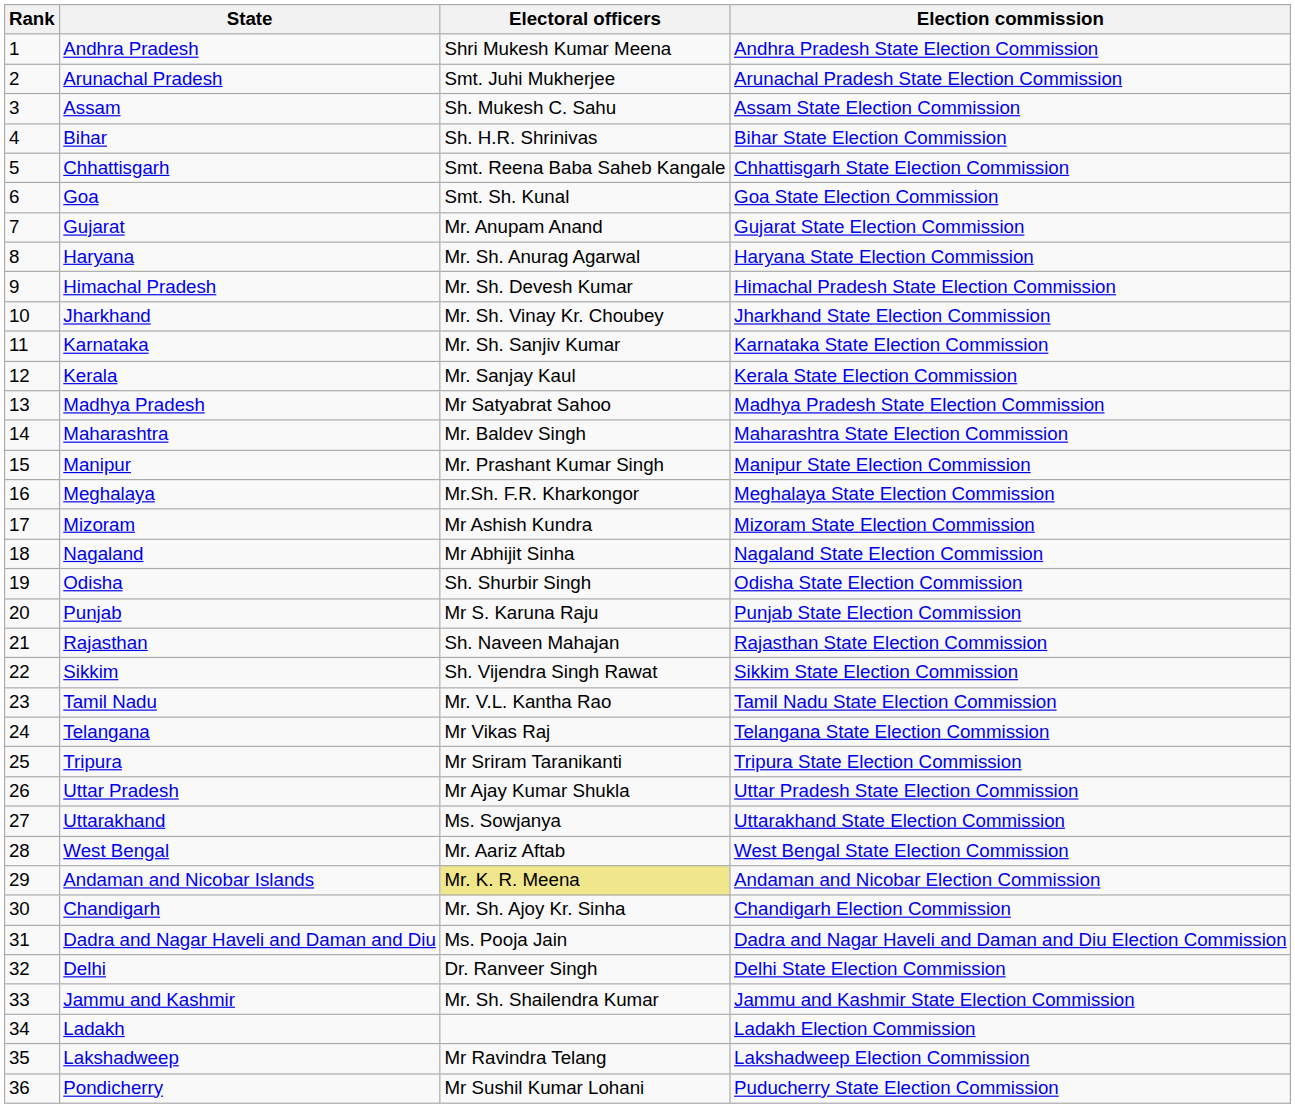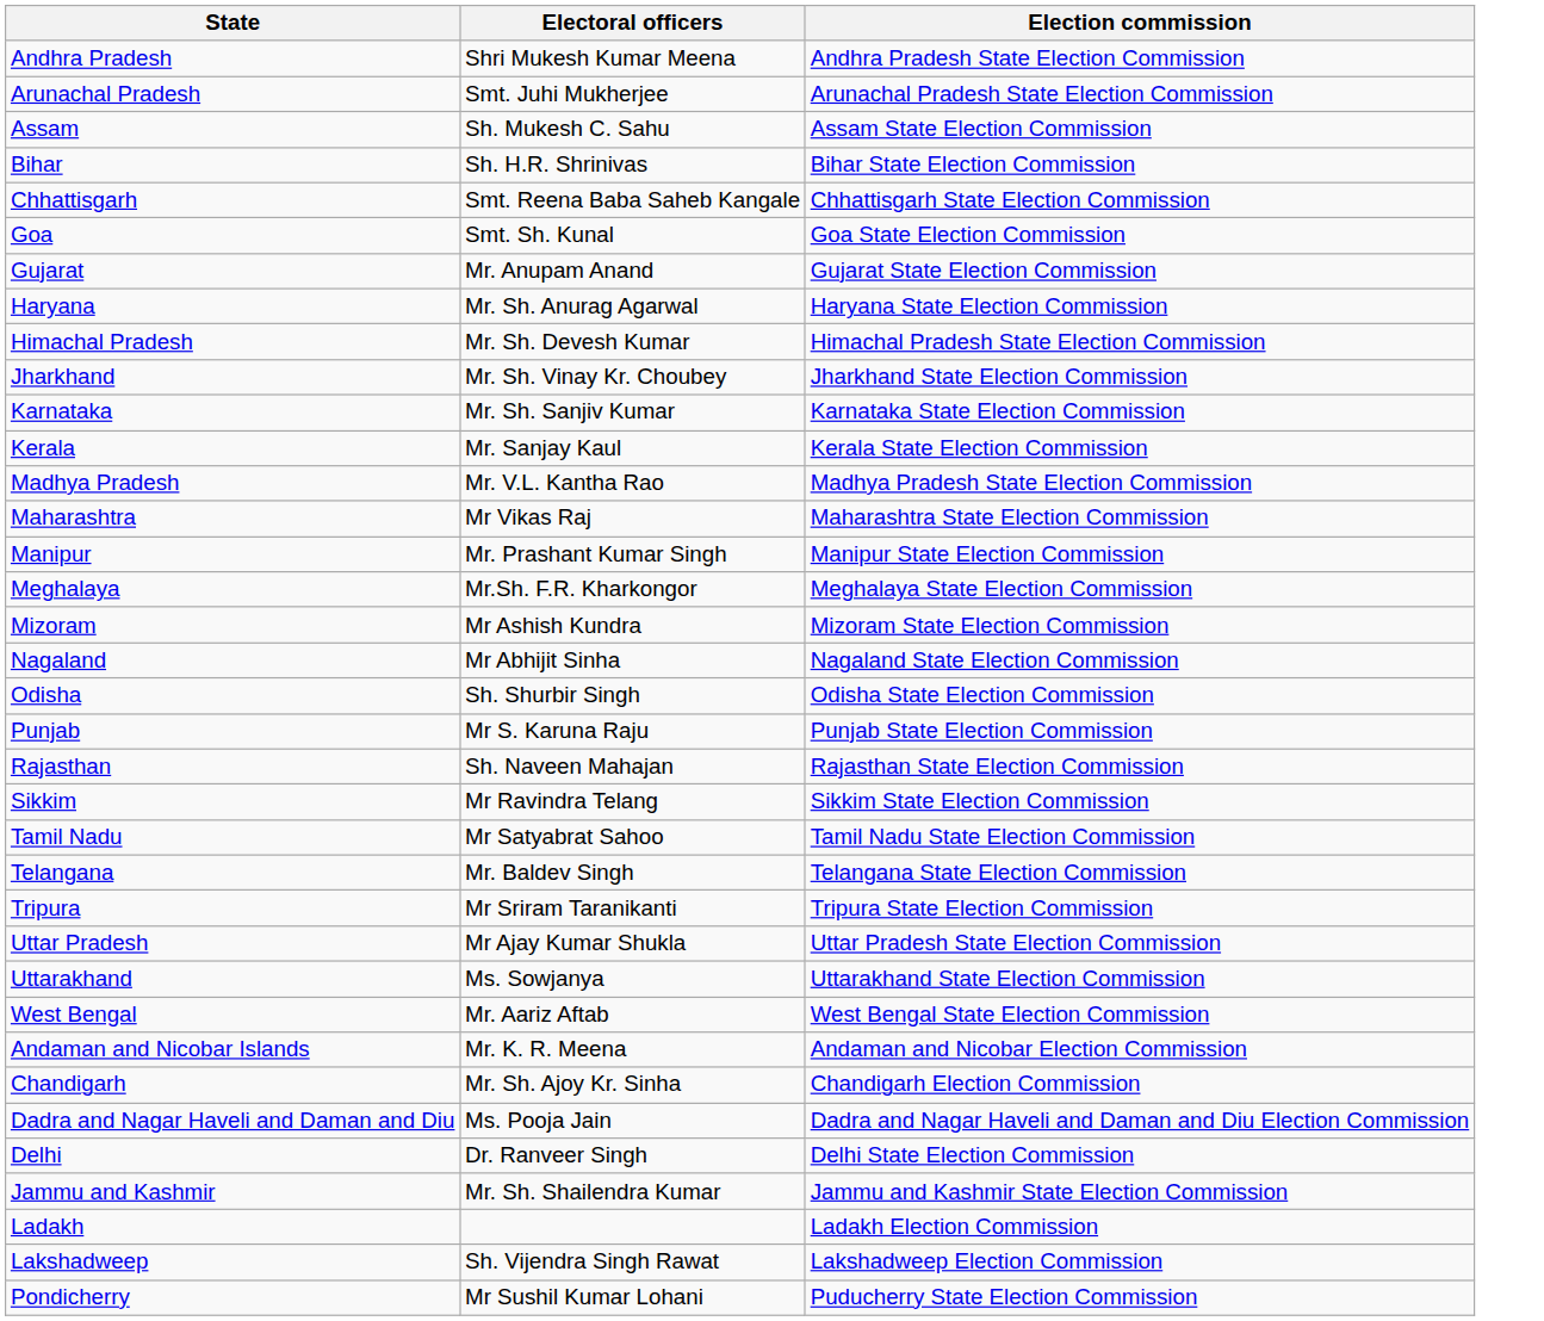- column: Rank | 1 | 2 | 3 | 4 | 5 | 6 | 7 | 8 | 9 | 10 | 11 | 12 | 13 | 14 | 15 | 16 | 17 | 18 | 19 | 20 | 21 | 22 | 23 | 24 | 25 | 26 | 27 | 28 | 29 | 30 | 31 | 32 | 33 | 34 | 35 | 36
Madhya Pradesh | Electoral officers: Mr Satyabrat Sahoo -> Mr. V.L. Kantha Rao
Maharashtra | Electoral officers: Mr. Baldev Singh -> Mr Vikas Raj
Sikkim | Electoral officers: Sh. Vijendra Singh Rawat -> Mr Ravindra Telang
Tamil Nadu | Electoral officers: Mr. V.L. Kantha Rao -> Mr Satyabrat Sahoo
Telangana | Electoral officers: Mr Vikas Raj -> Mr. Baldev Singh
Andaman and Nicobar Islands | Electoral officers: khaki background -> no background
Lakshadweep | Electoral officers: Mr Ravindra Telang -> Sh. Vijendra Singh Rawat
